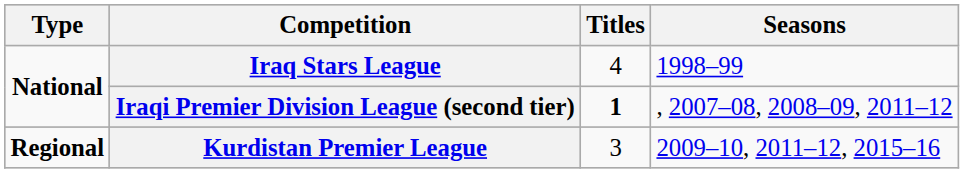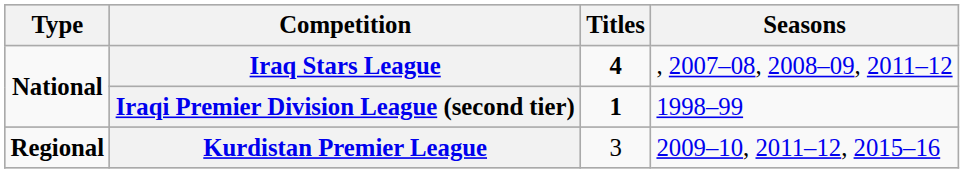Iraq Stars League | Titles: normal -> bold
Iraq Stars League | Seasons: 1998–99 -> , 2007–08, 2008–09, 2011–12
Iraqi Premier Division League (second tier) | Seasons: , 2007–08, 2008–09, 2011–12 -> 1998–99
